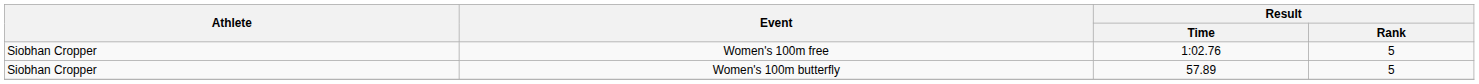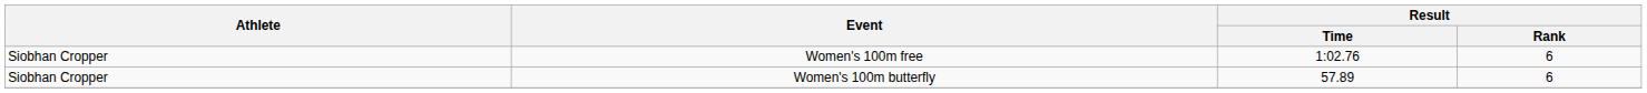Women's 100m free | Result / Rank: 5 -> 6
Women's 100m butterfly | Result / Rank: 5 -> 6
